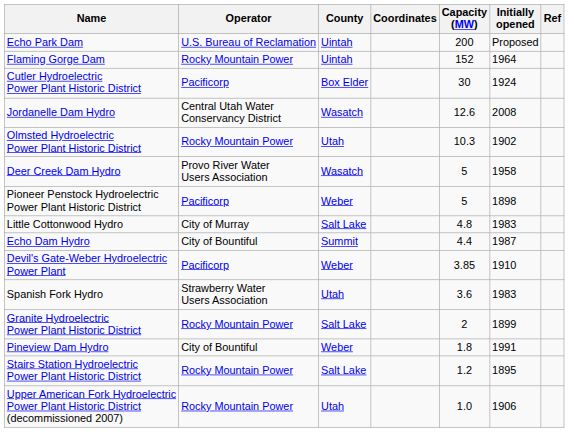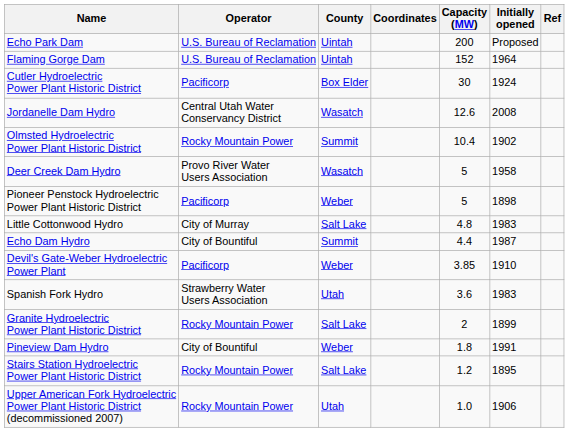Flaming Gorge Dam | Operator: Rocky Mountain Power -> U.S. Bureau of Reclamation
Olmsted Hydroelectric Power Plant Historic District | County: Utah -> Summit
Olmsted Hydroelectric Power Plant Historic District | Capacity (MW): 10.3 -> 10.4
